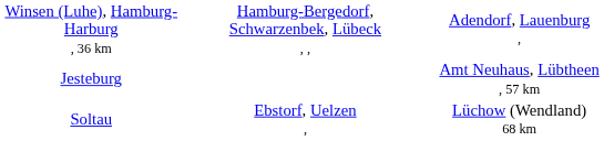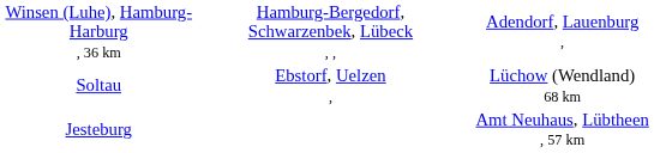rows swapped: Jesteburg <-> Soltau
